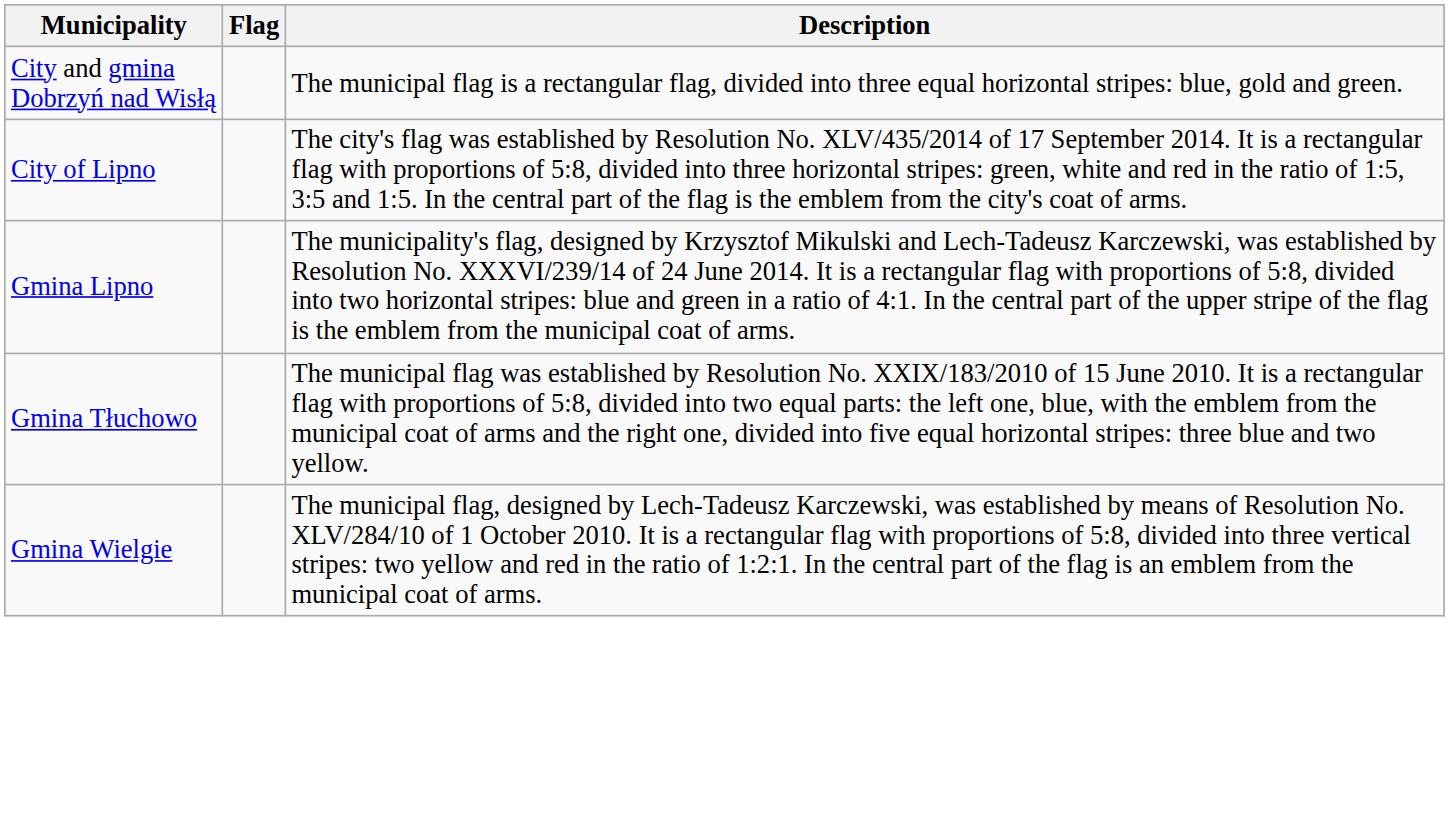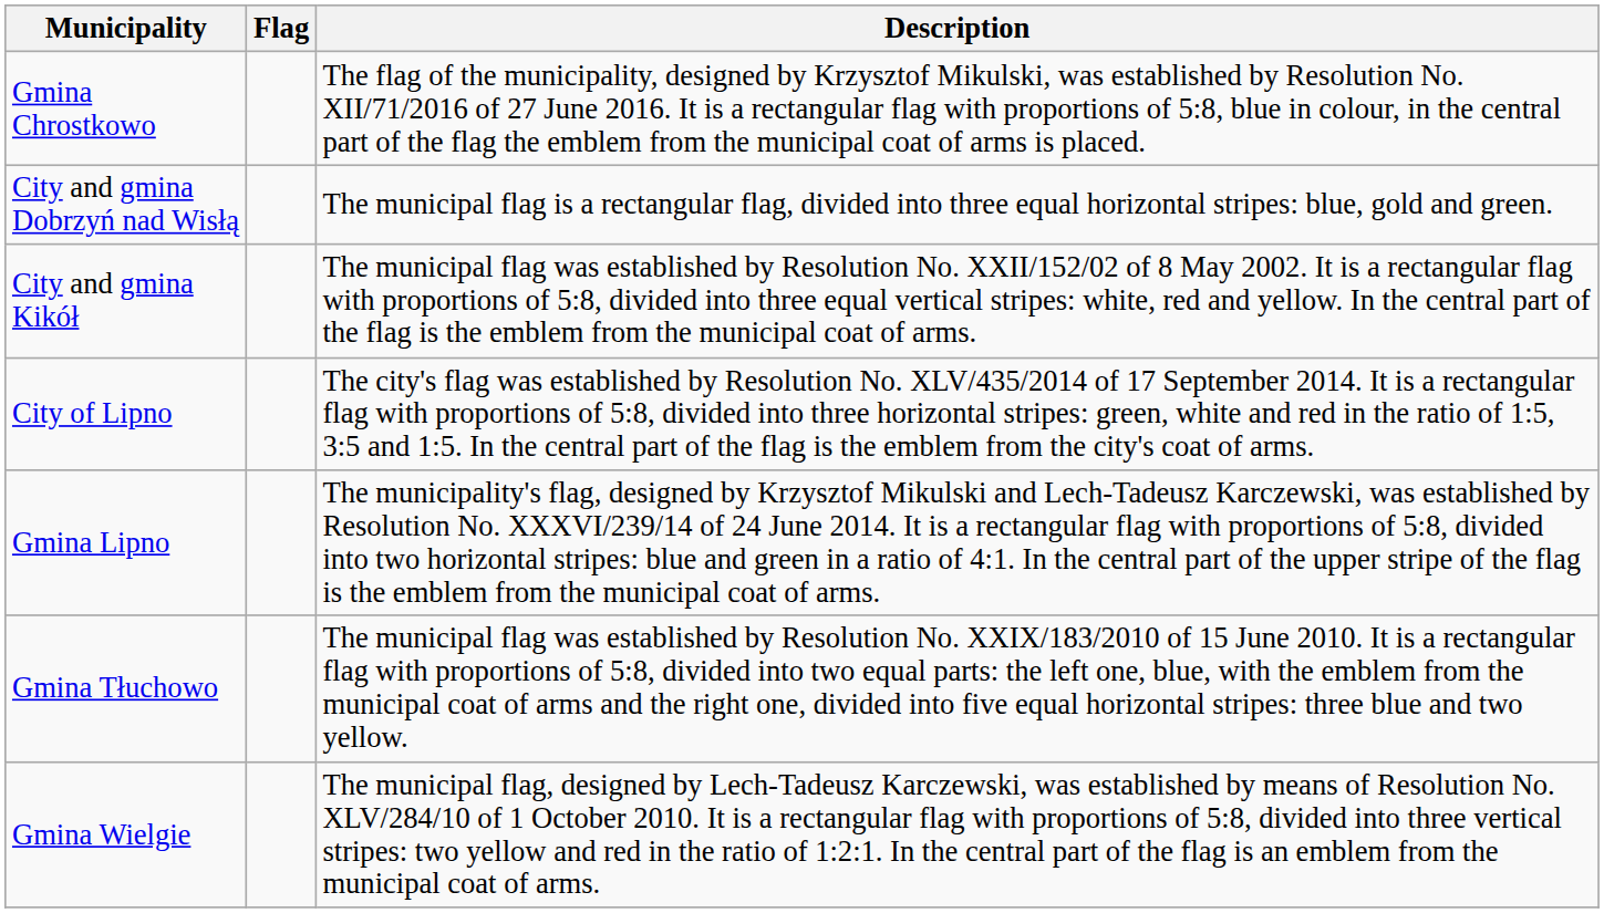+ row: Gmina Chrostkowo | The flag of the municipality, designed by Krzysztof Mikulski, was established by Resolution No. XII/71/2016 of 27 June 2016. It is a rectangular flag with proportions of 5:8, blue in colour, in the central part of the flag the emblem from the municipal coat of arms is placed.
+ row: City and gmina Kikół | The municipal flag was established by Resolution No. XXII/152/02 of 8 May 2002. It is a rectangular flag with proportions of 5:8, divided into three equal vertical stripes: white, red and yellow. In the central part of the flag is the emblem from the municipal coat of arms.
